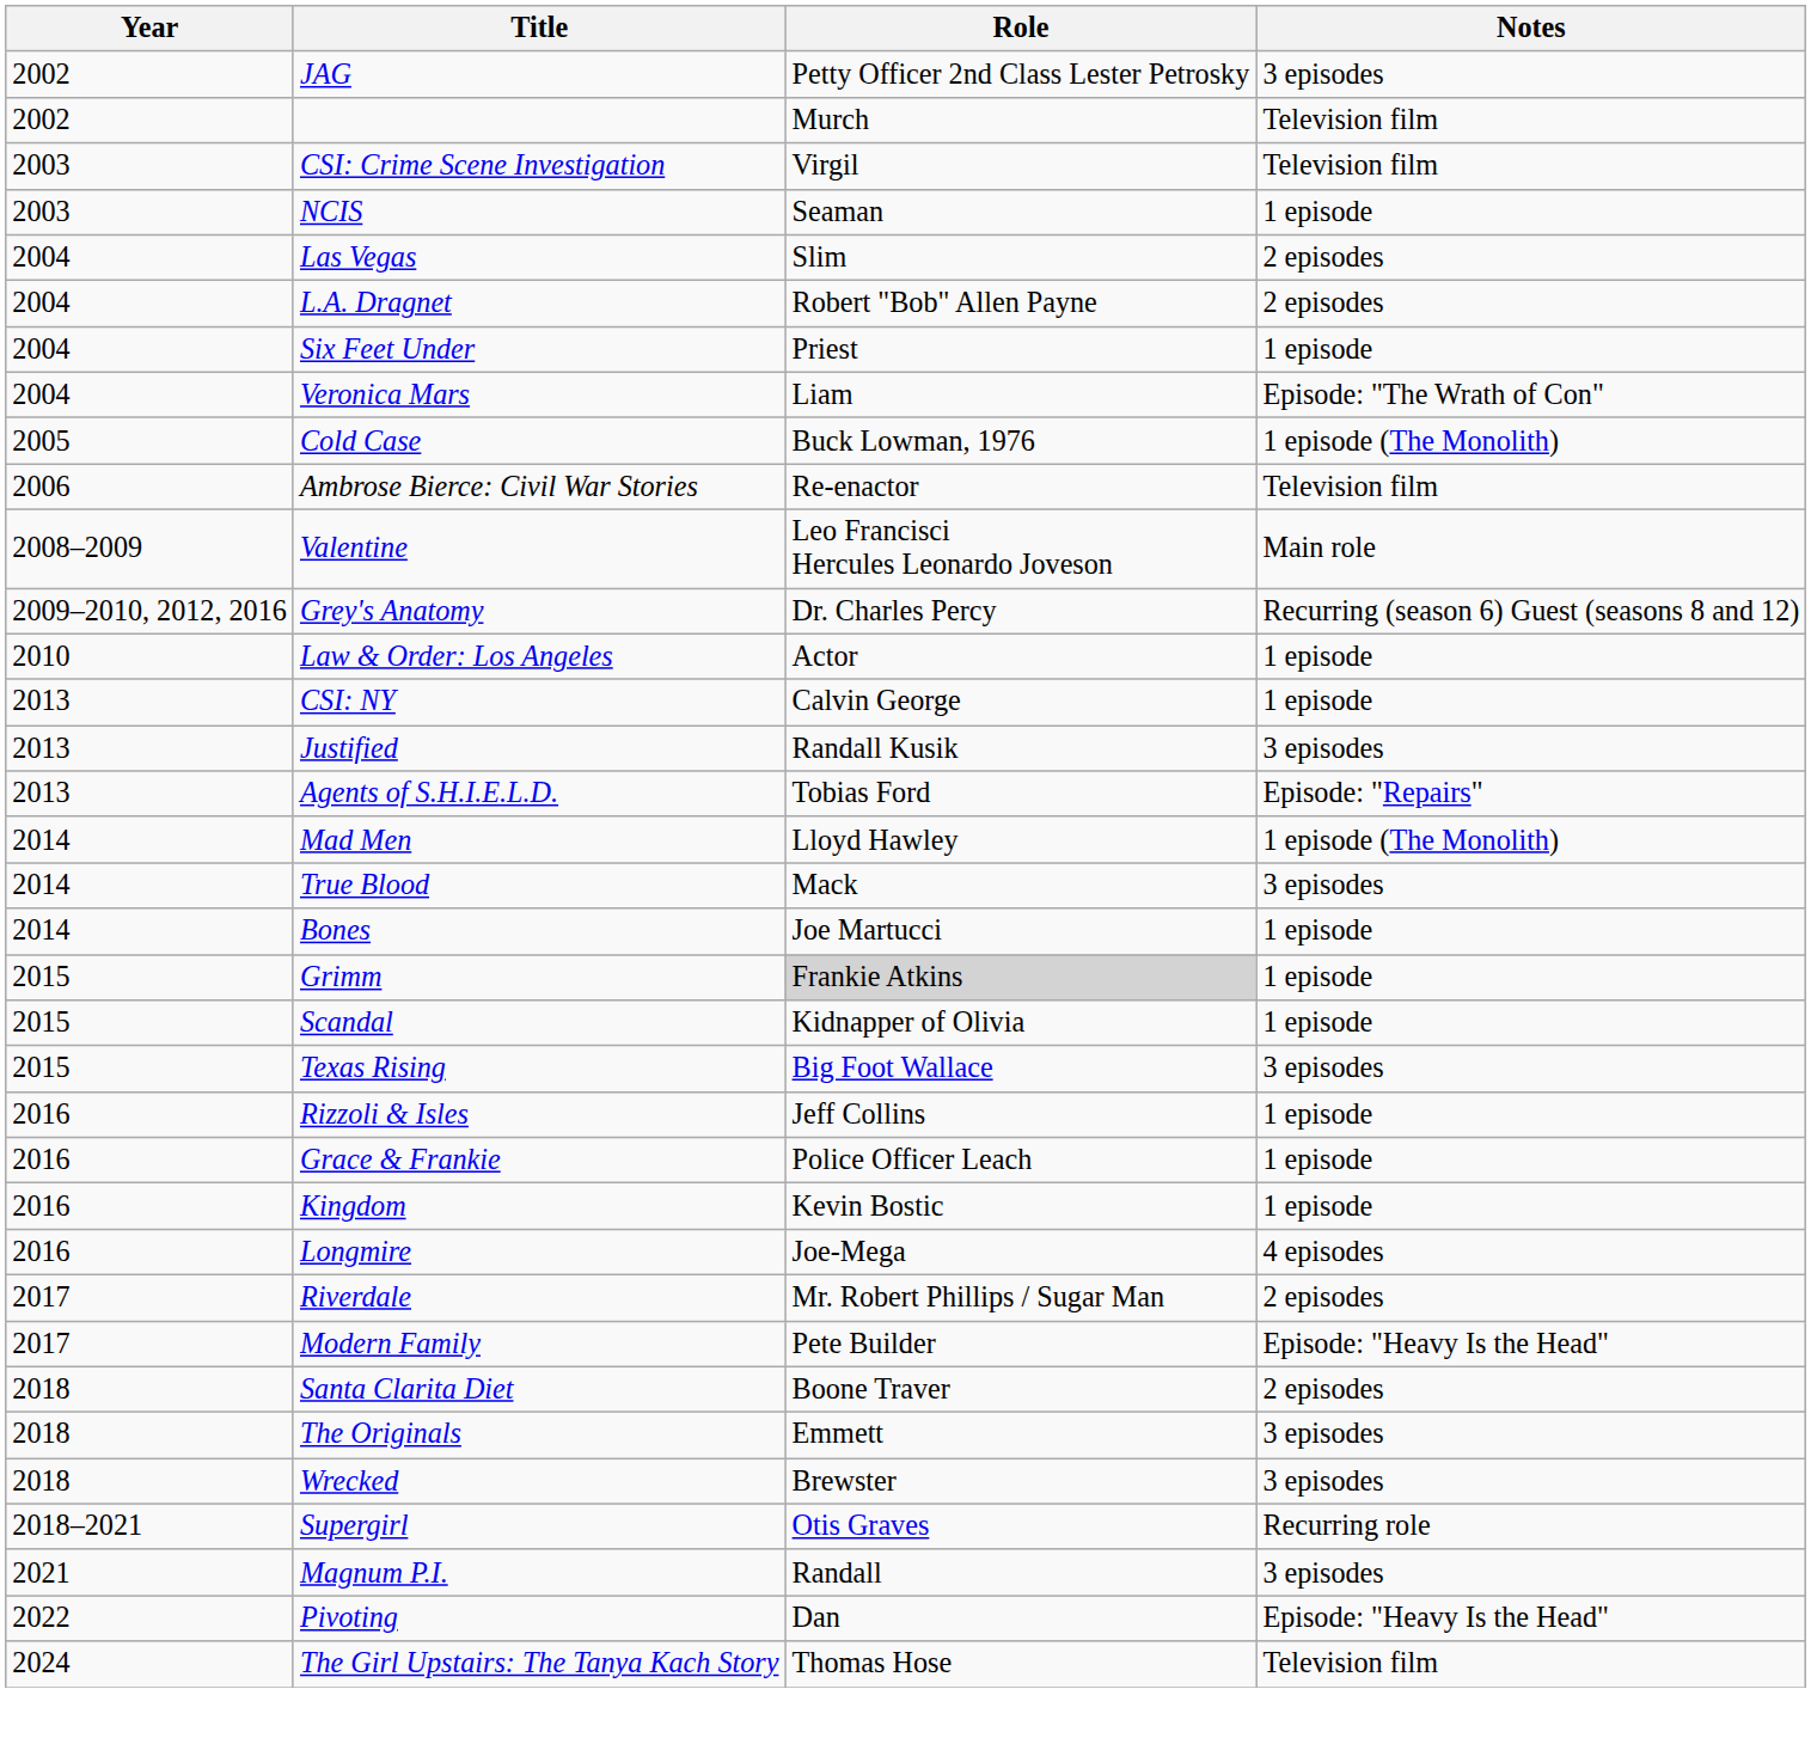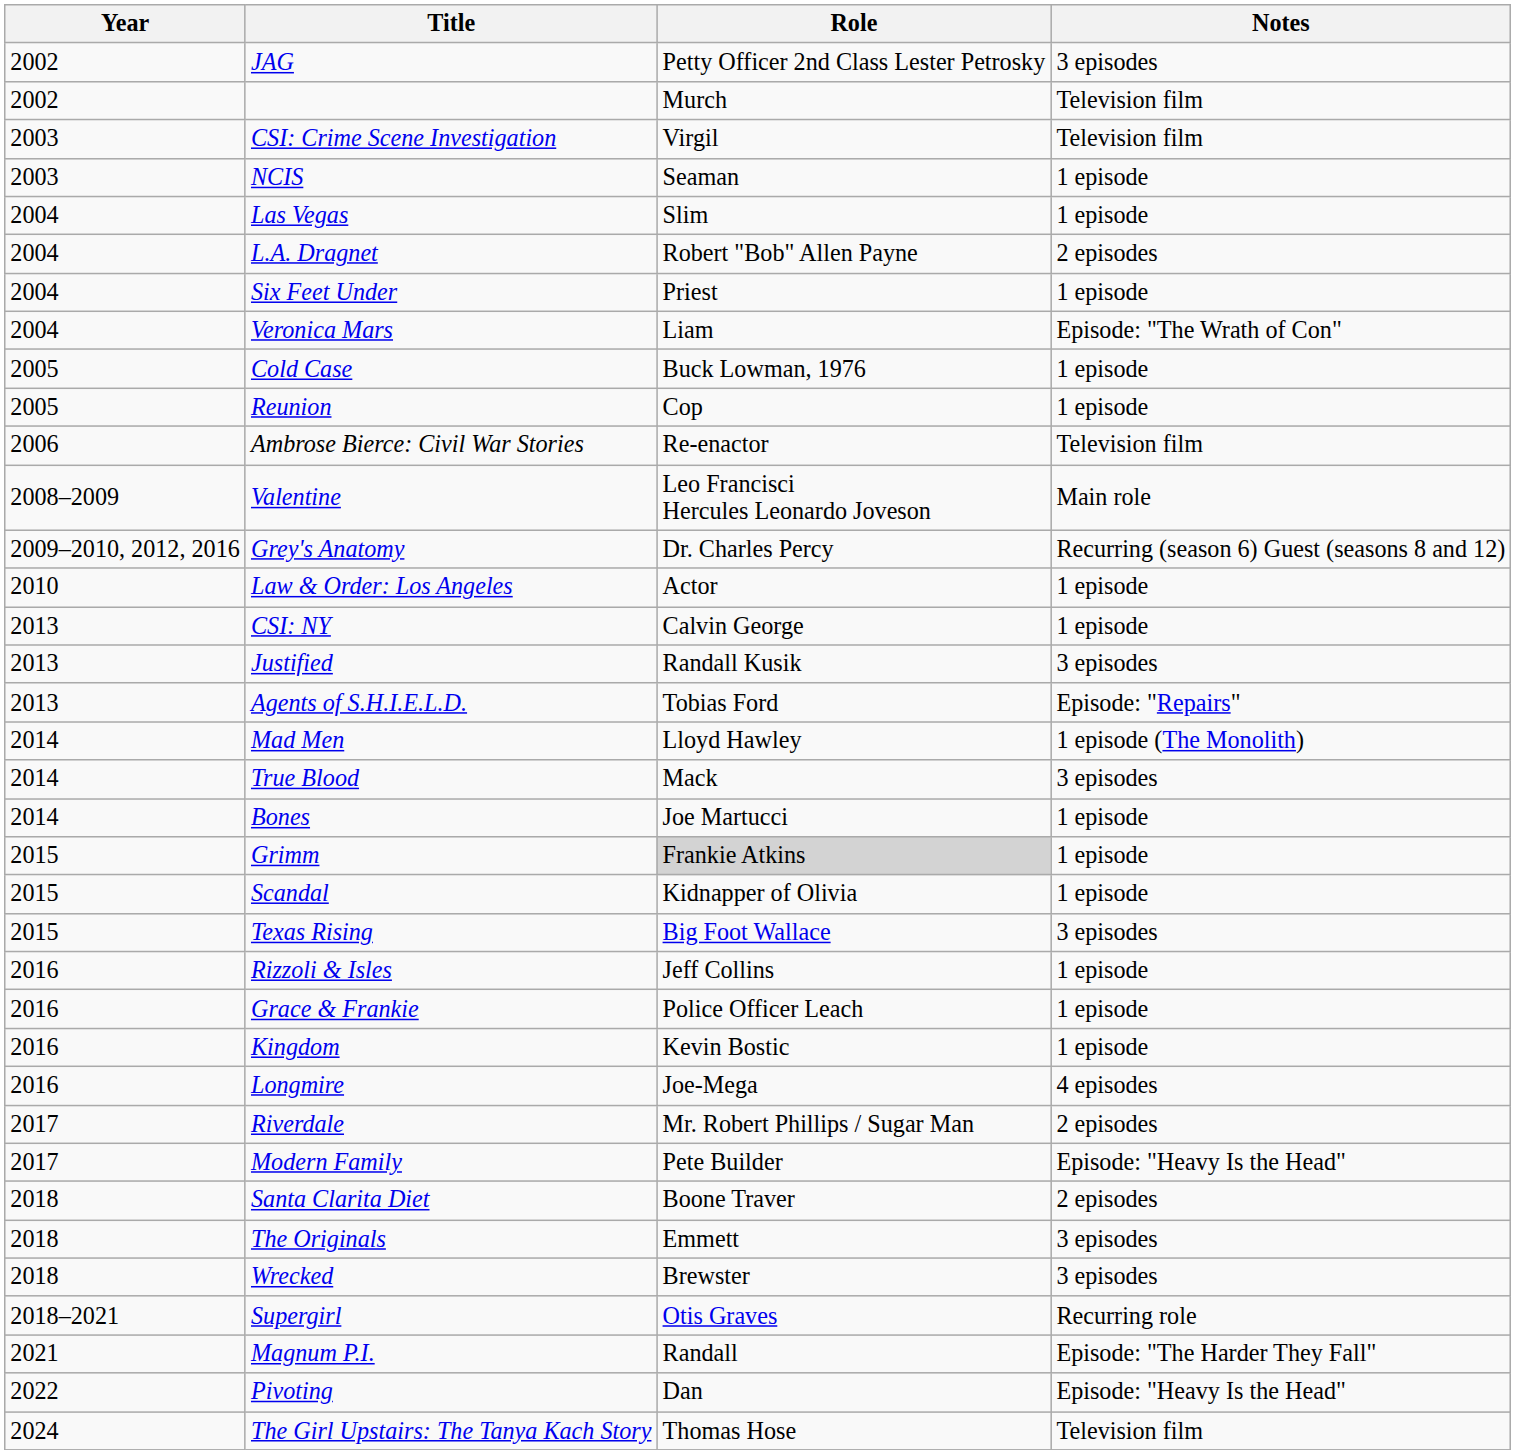Las Vegas | Notes: 2 episodes -> 1 episode
Cold Case | Notes: 1 episode (The Monolith) -> 1 episode
+ row: 2005 | Reunion | Cop | 1 episode
Magnum P.I. | Notes: 3 episodes -> Episode: "The Harder They Fall"
